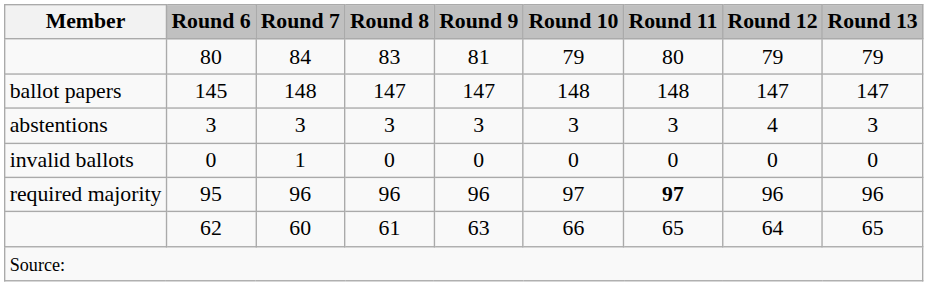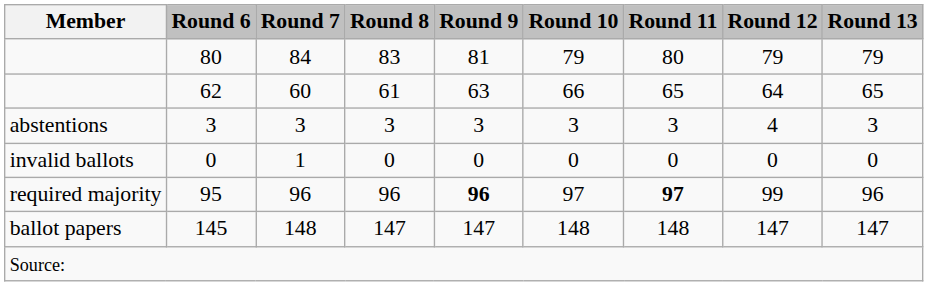rows swapped: 62 <-> 145
95 | Round 9: normal -> bold
95 | Round 12: 96 -> 99
